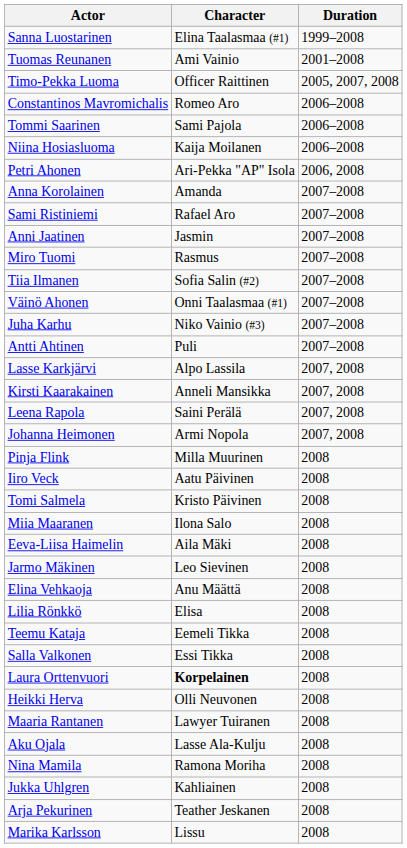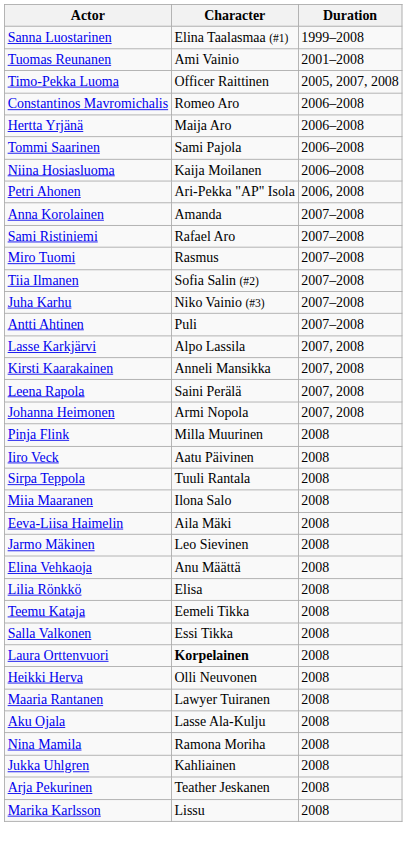+ row: Hertta Yrjänä | Maija Aro | 2006–2008
- row: Anni Jaatinen | Jasmin | 2007–2008
- row: Väinö Ahonen | Onni Taalasmaa (#1) | 2007–2008
- row: Tomi Salmela | Kristo Päivinen | 2008
+ row: Sirpa Teppola | Tuuli Rantala | 2008
